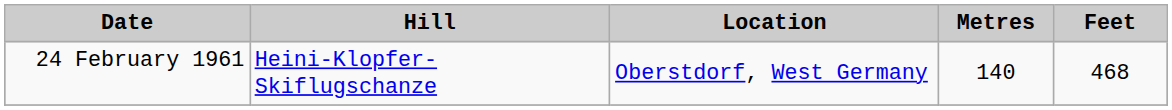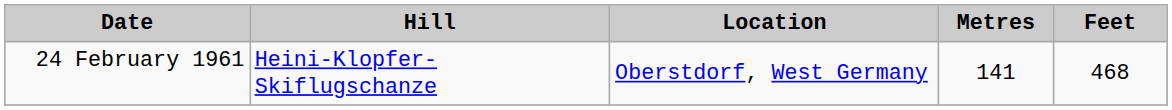24 February 1961 | Metres: 140 -> 141
